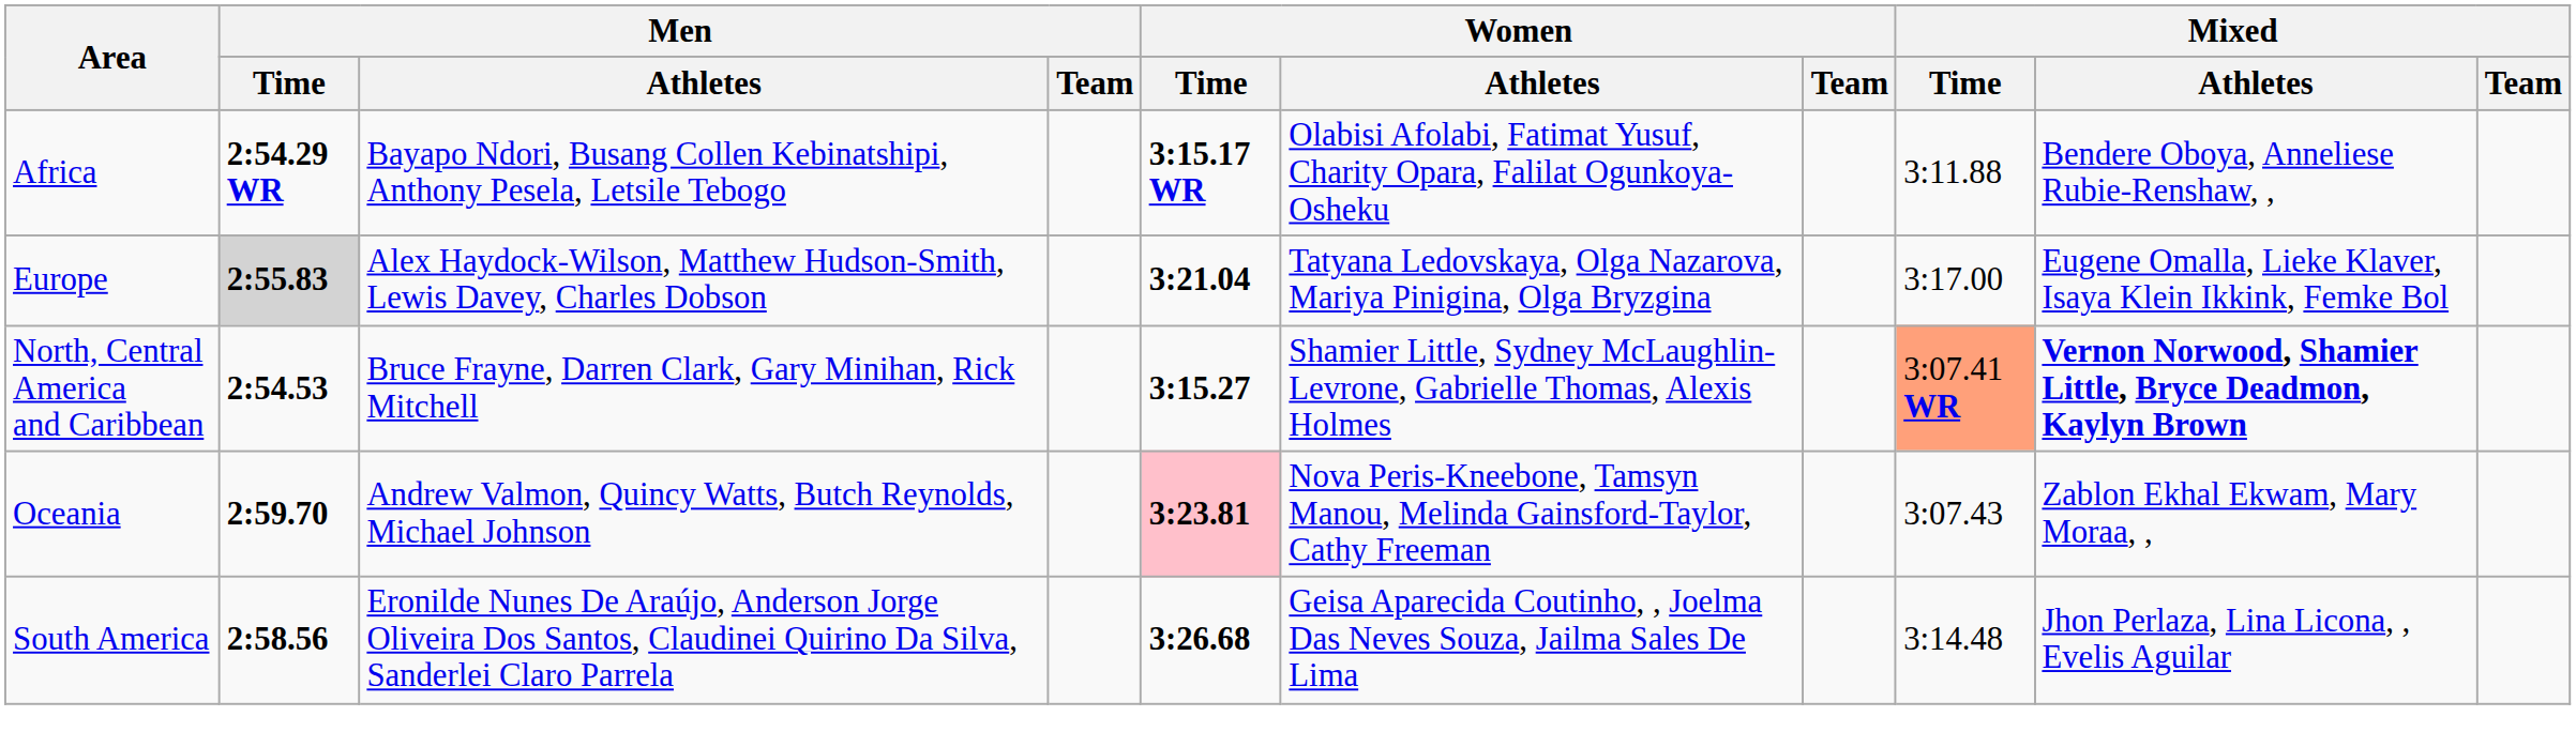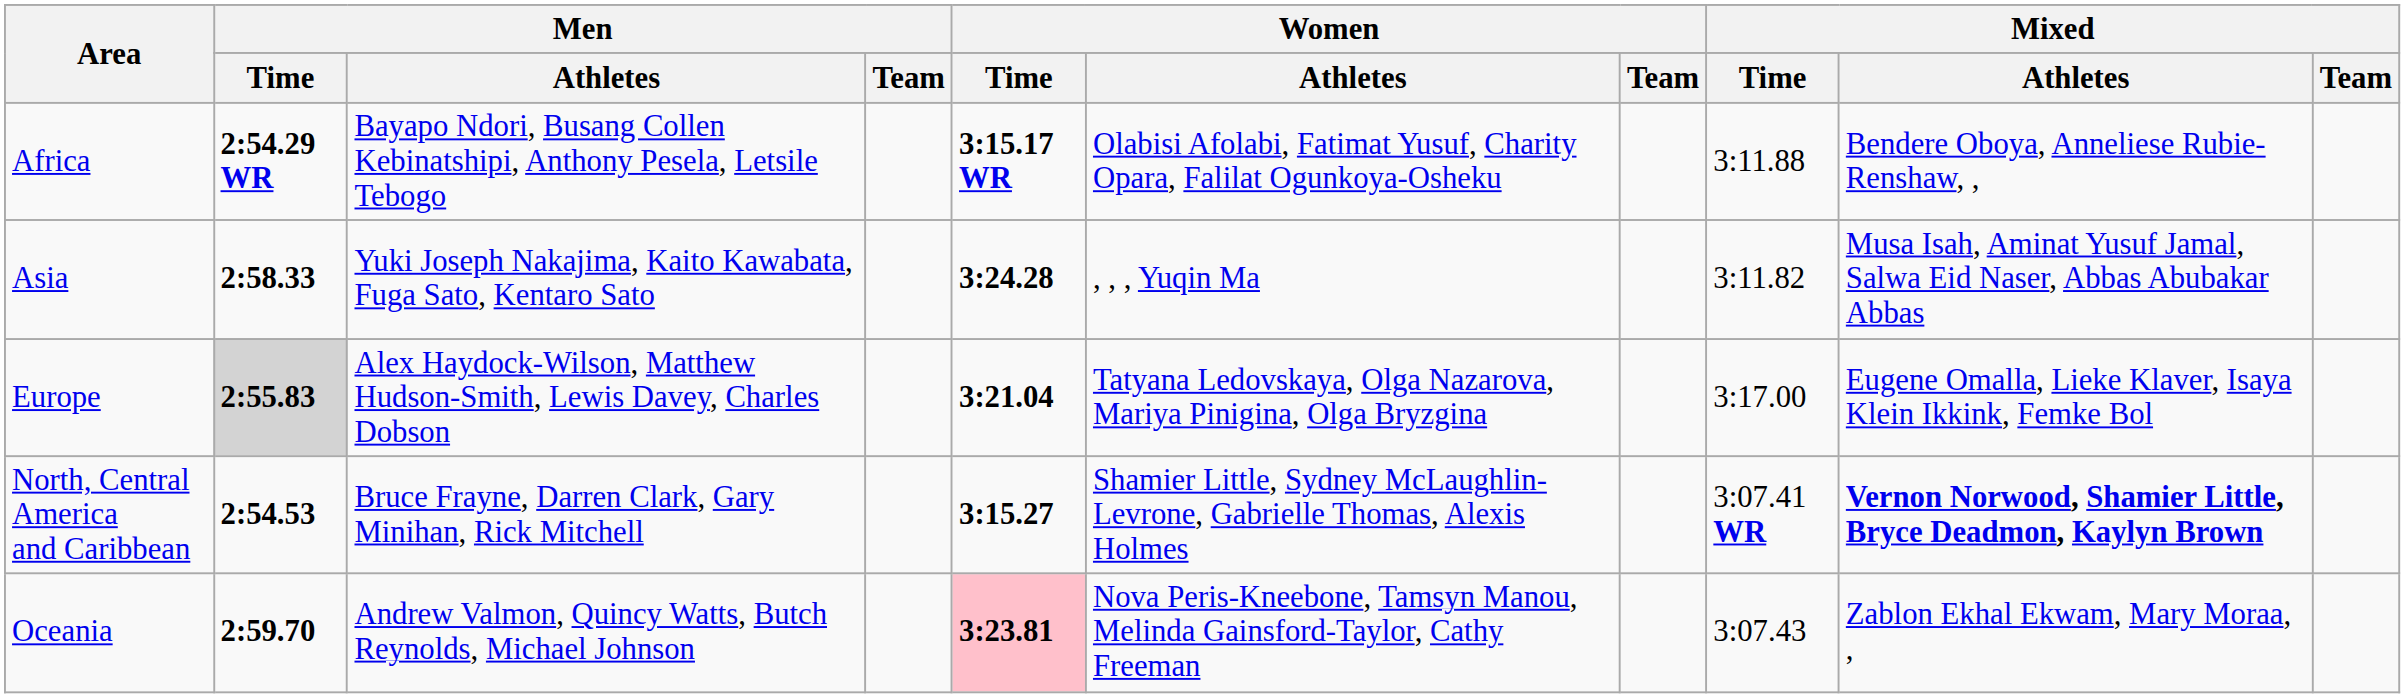+ row: Asia | 2:58.33 | Yuki Joseph Nakajima, Kaito Kawabata, Fuga Sato, Kentaro Sato | 3:24.28 | , , , Yuqin Ma | 3:11.82 | Musa Isah, Aminat Yusuf Jamal, Salwa Eid Naser, Abbas Abubakar Abbas
North, Central America and Caribbean | Mixed / Time: lightsalmon background -> no background
- row: South America | 2:58.56 | Eronilde Nunes De Araújo, Anderson Jorge Oliveira Dos Santos, Claudinei Quirino Da Silva, Sanderlei Claro Parrela | 3:26.68 | Geisa Aparecida Coutinho, , Joelma Das Neves Souza, Jailma Sales De Lima | 3:14.48 | Jhon Perlaza, Lina Licona, , Evelis Aguilar
